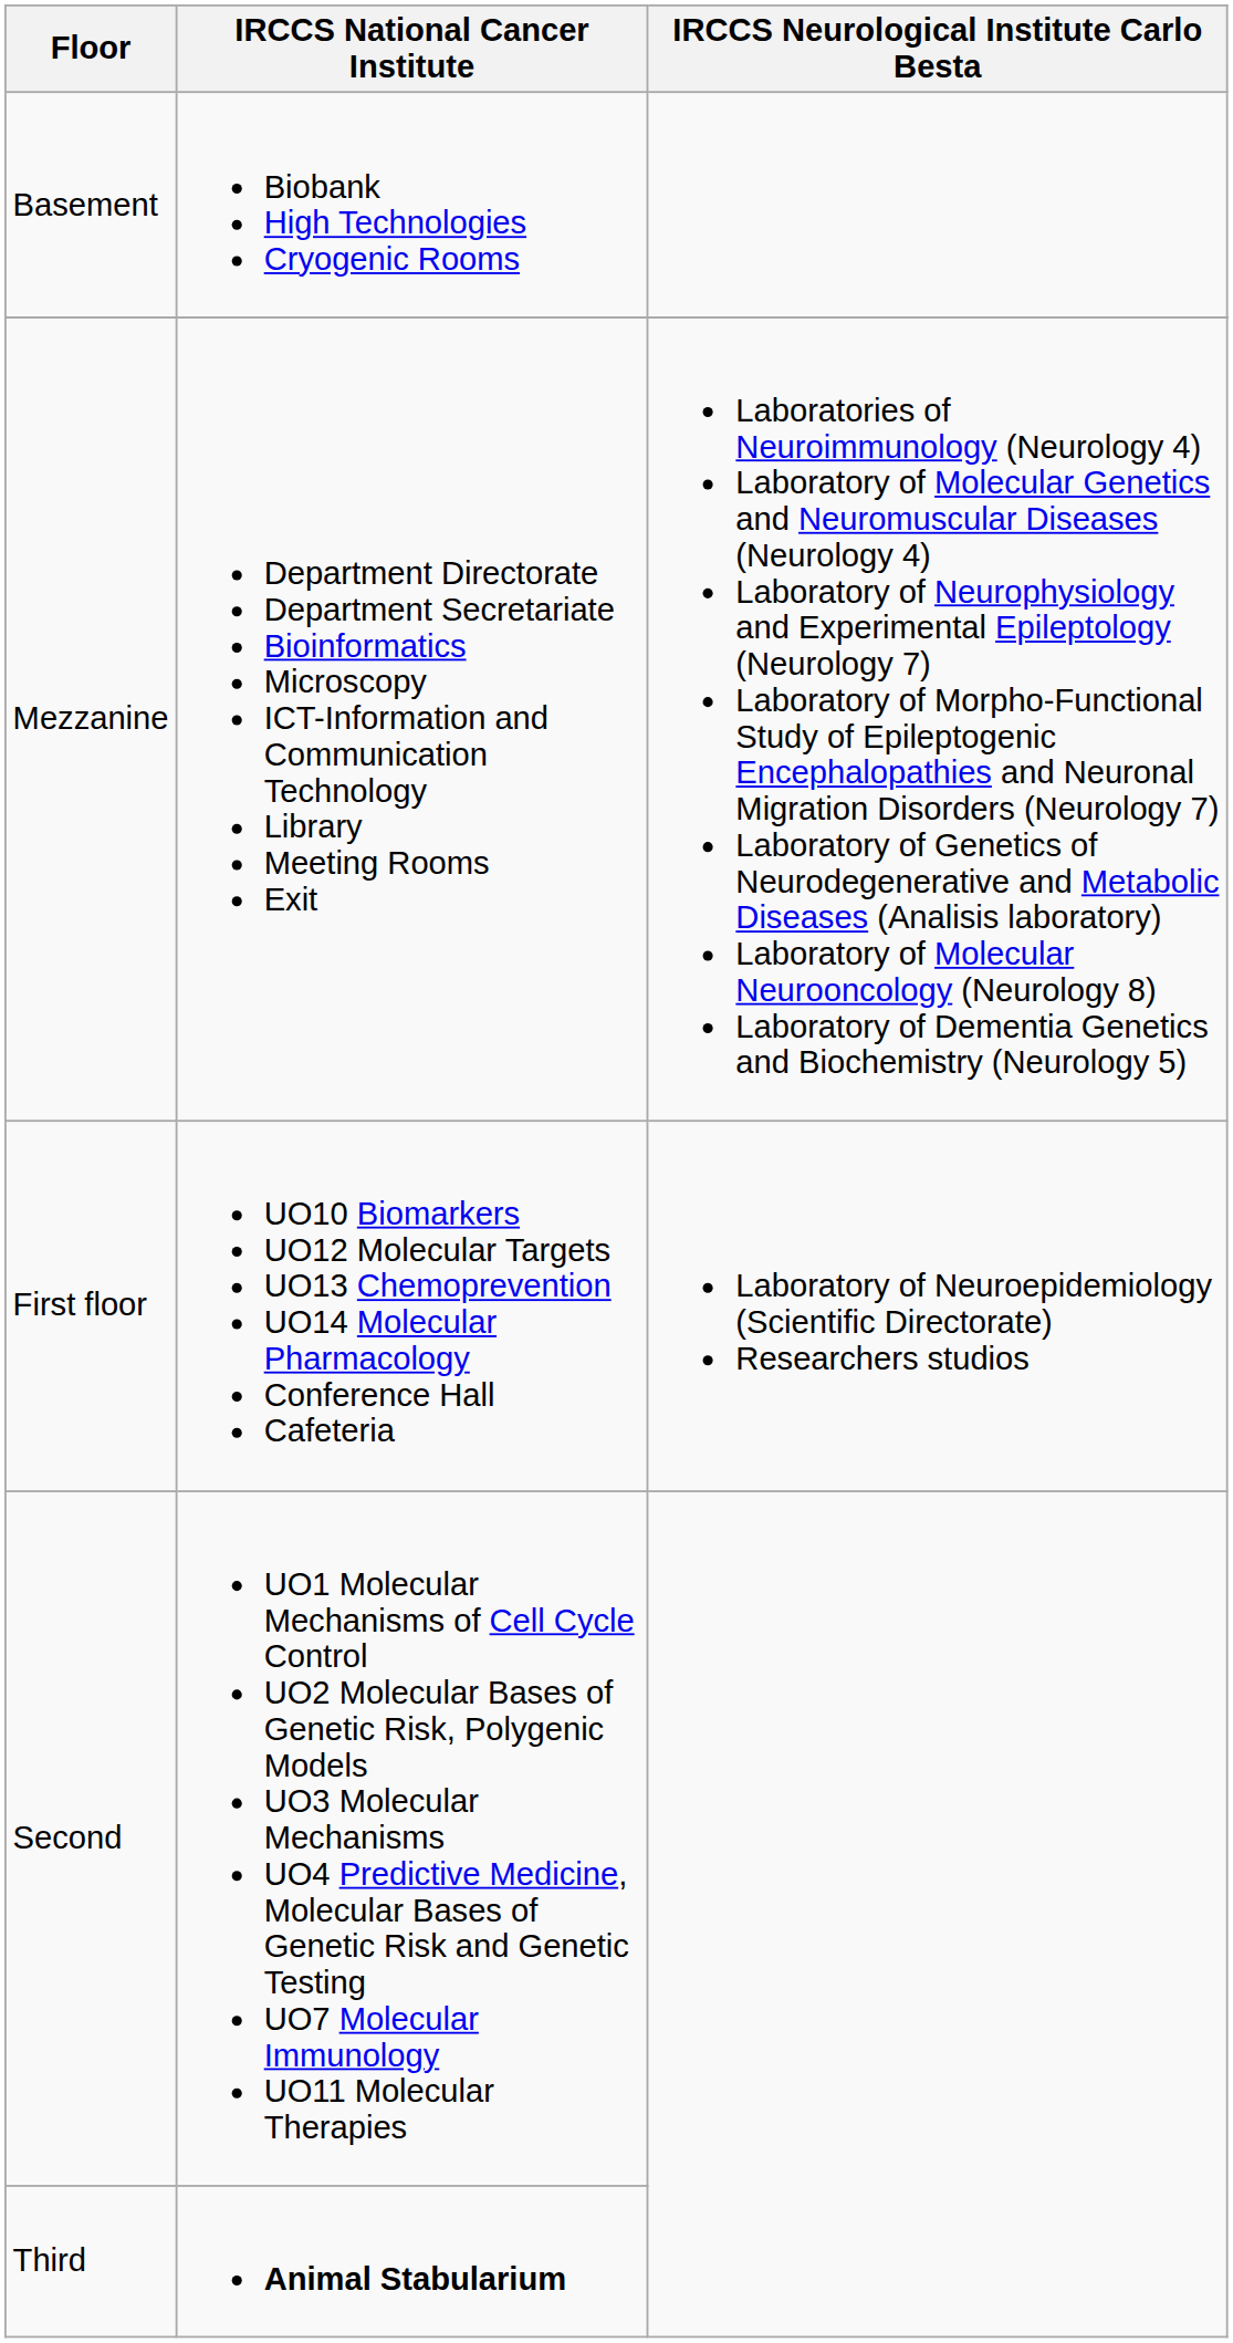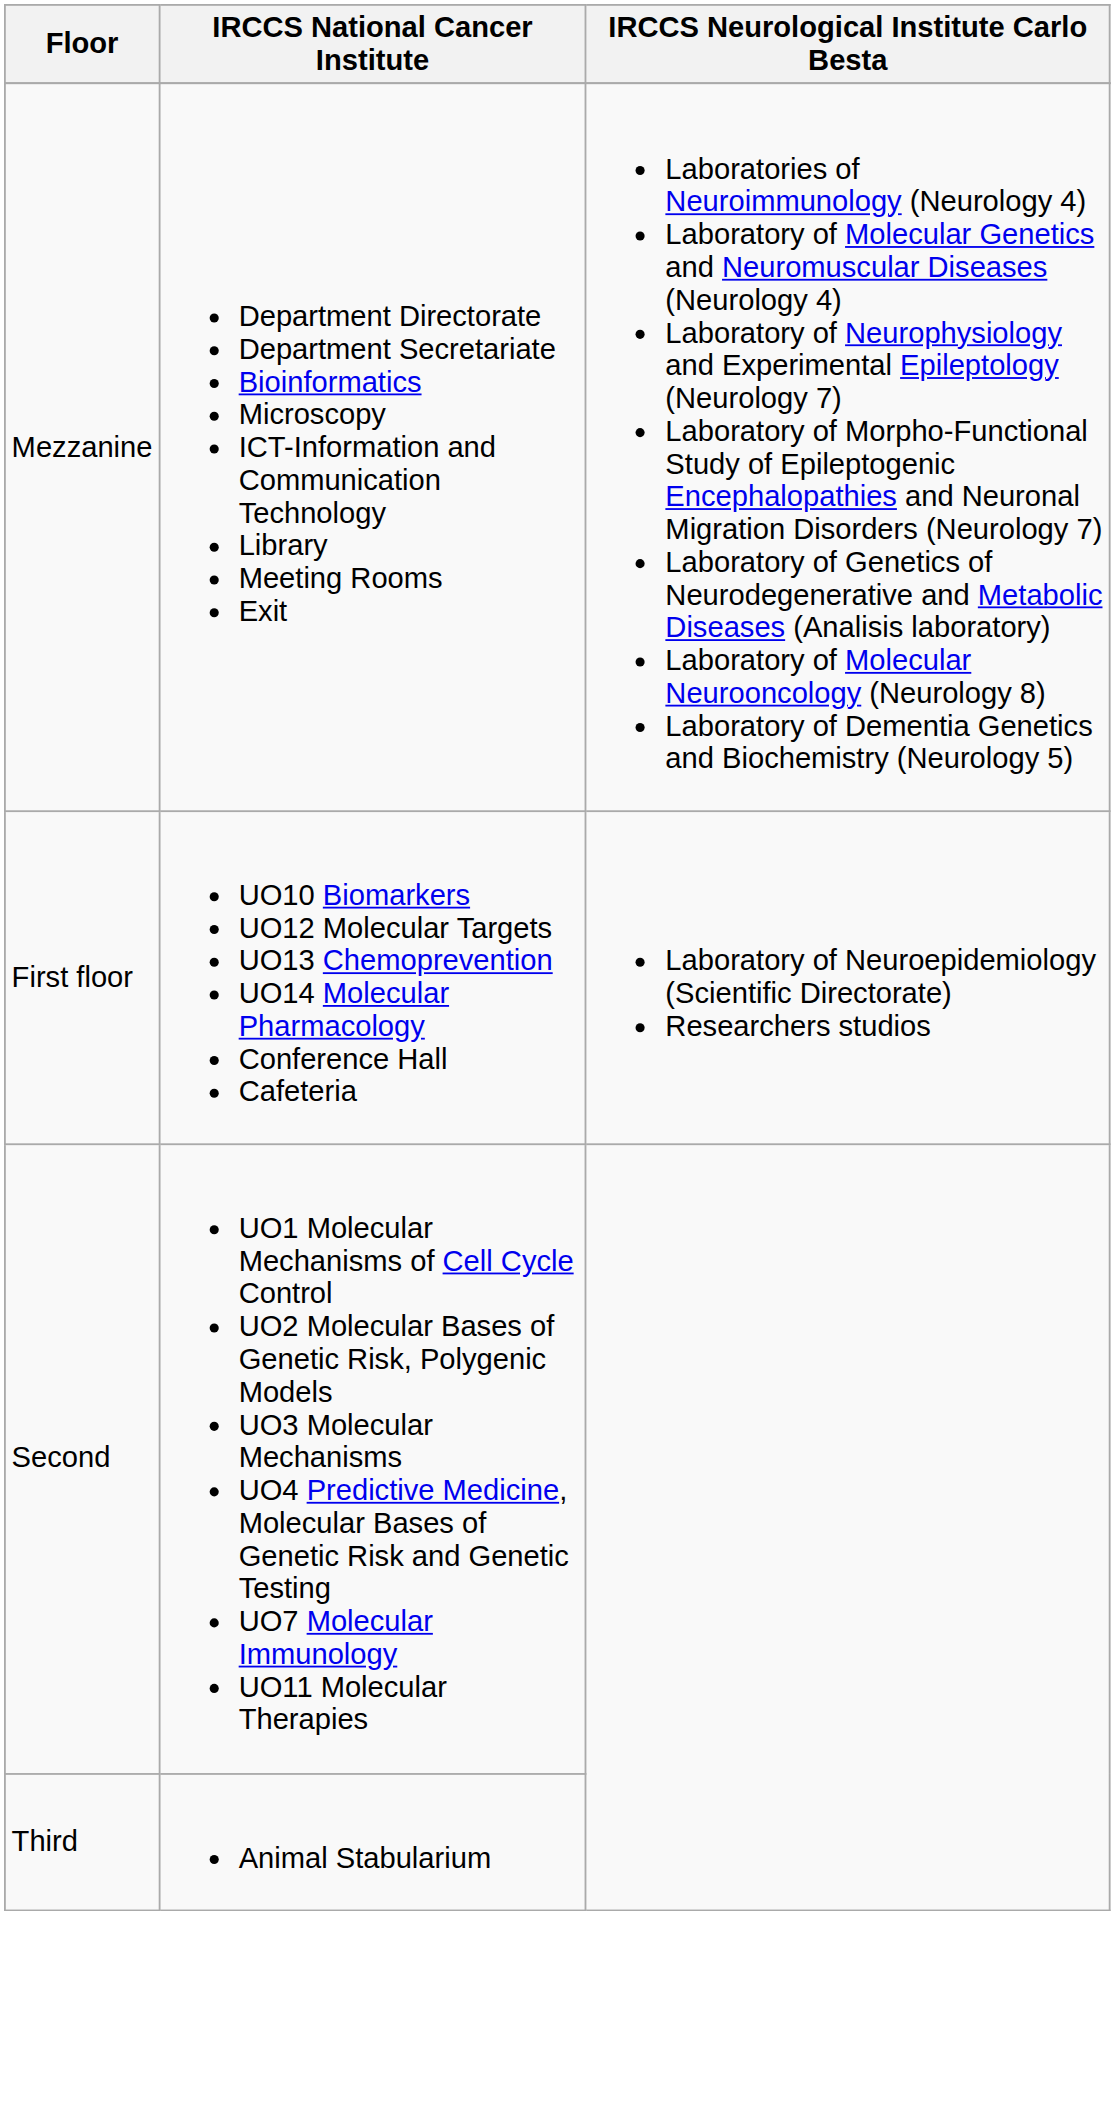- row: Basement | Biobank High Technologies Cryogenic Rooms
Third | IRCCS National Cancer Institute: bold -> normal
